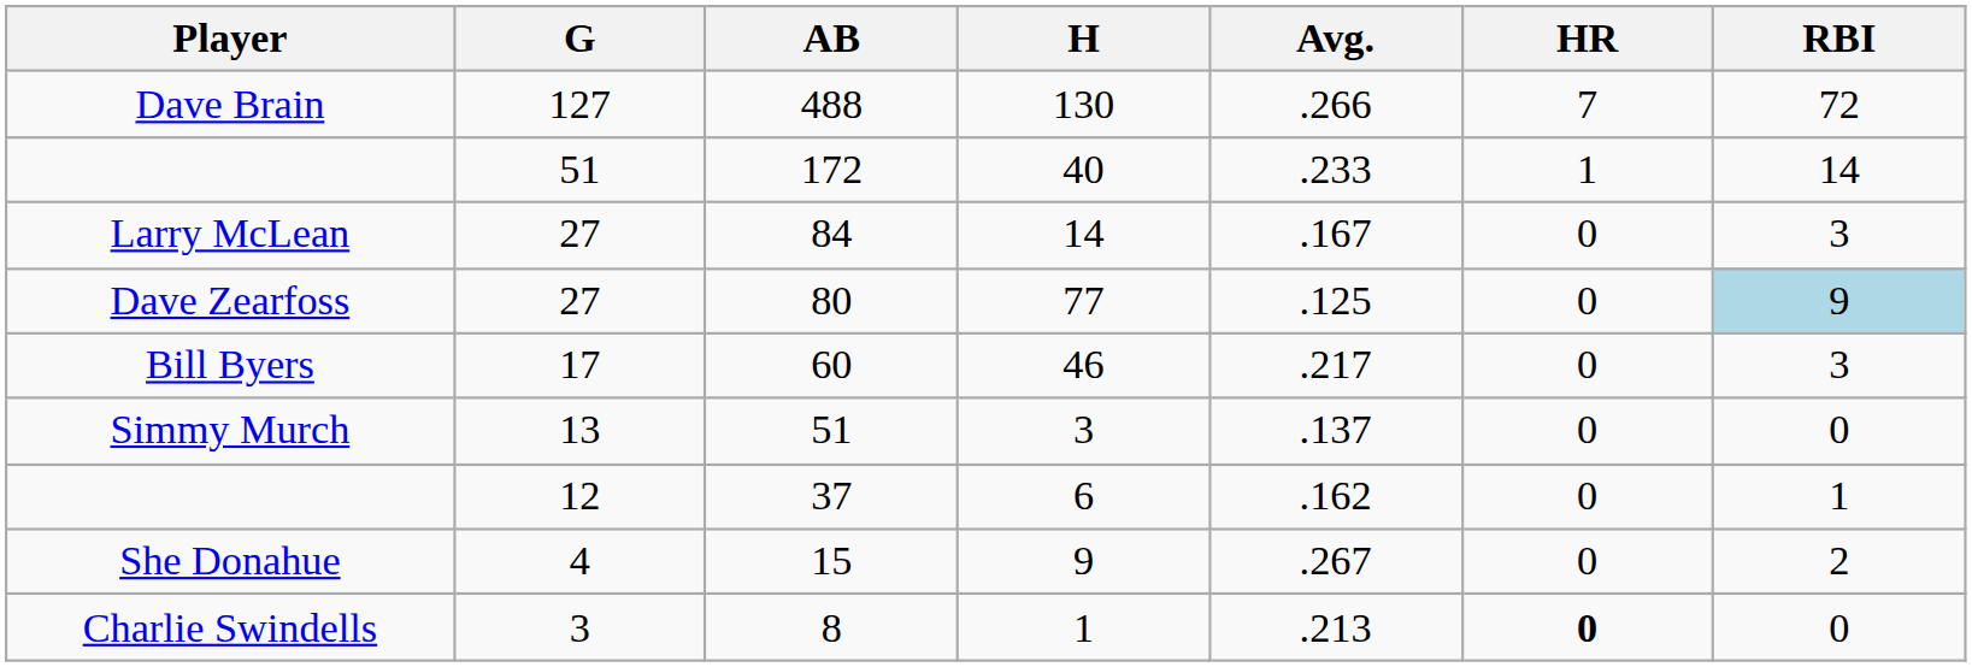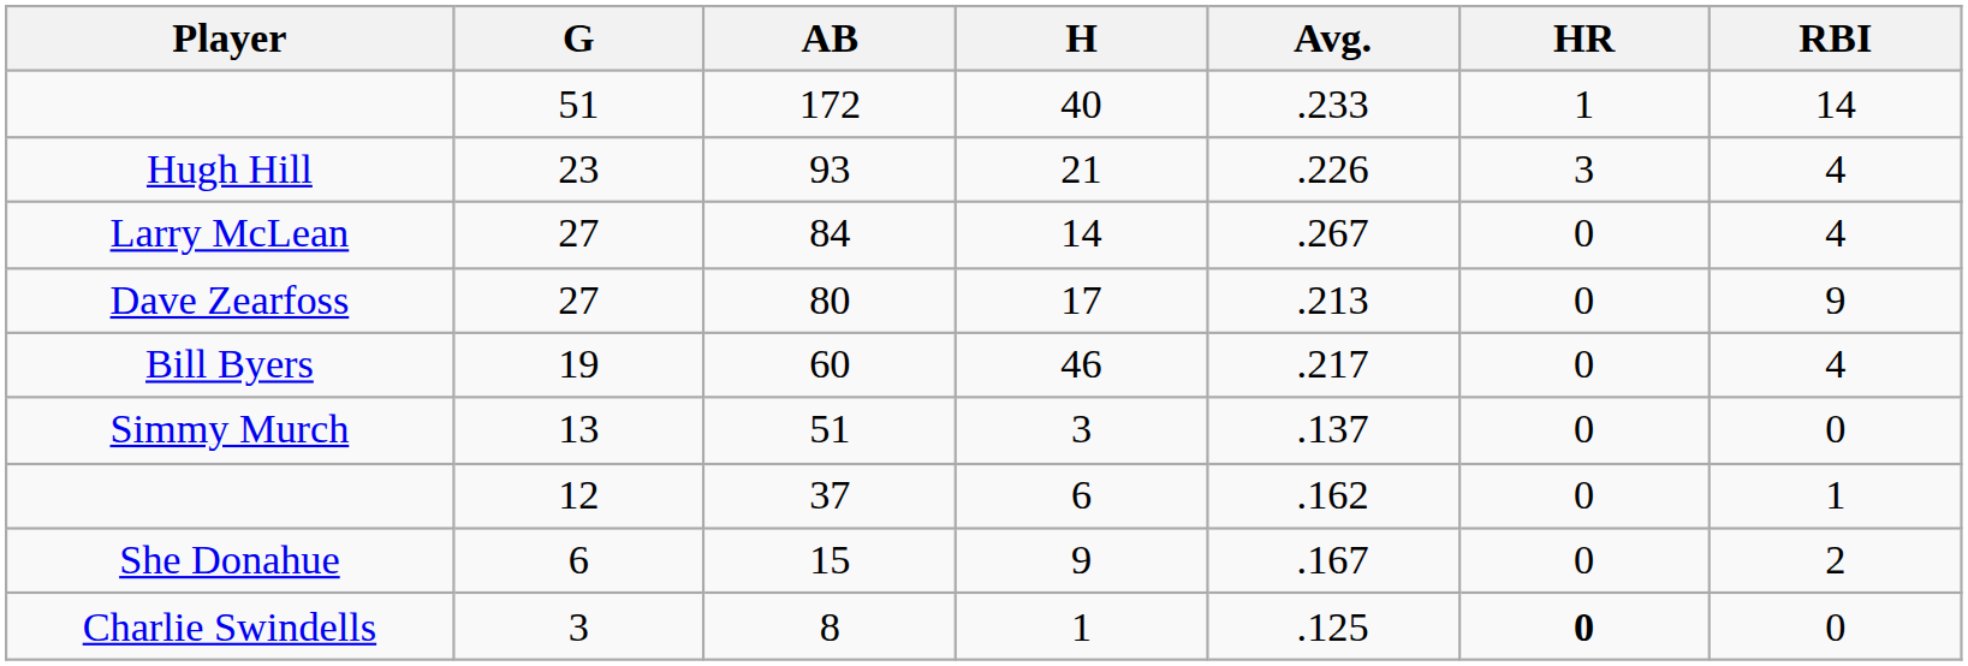- row: Dave Brain | 127 | 488 | 130 | .266 | 7 | 72
+ row: Hugh Hill | 23 | 93 | 21 | .226 | 3 | 4
Larry McLean | Avg.: .167 -> .267
Larry McLean | RBI: 3 -> 4
Dave Zearfoss | H: 77 -> 17
Dave Zearfoss | Avg.: .125 -> .213
Dave Zearfoss | RBI: lightblue background -> no background
Bill Byers | G: 17 -> 19
Bill Byers | RBI: 3 -> 4
She Donahue | G: 4 -> 6
She Donahue | Avg.: .267 -> .167
Charlie Swindells | Avg.: .213 -> .125
